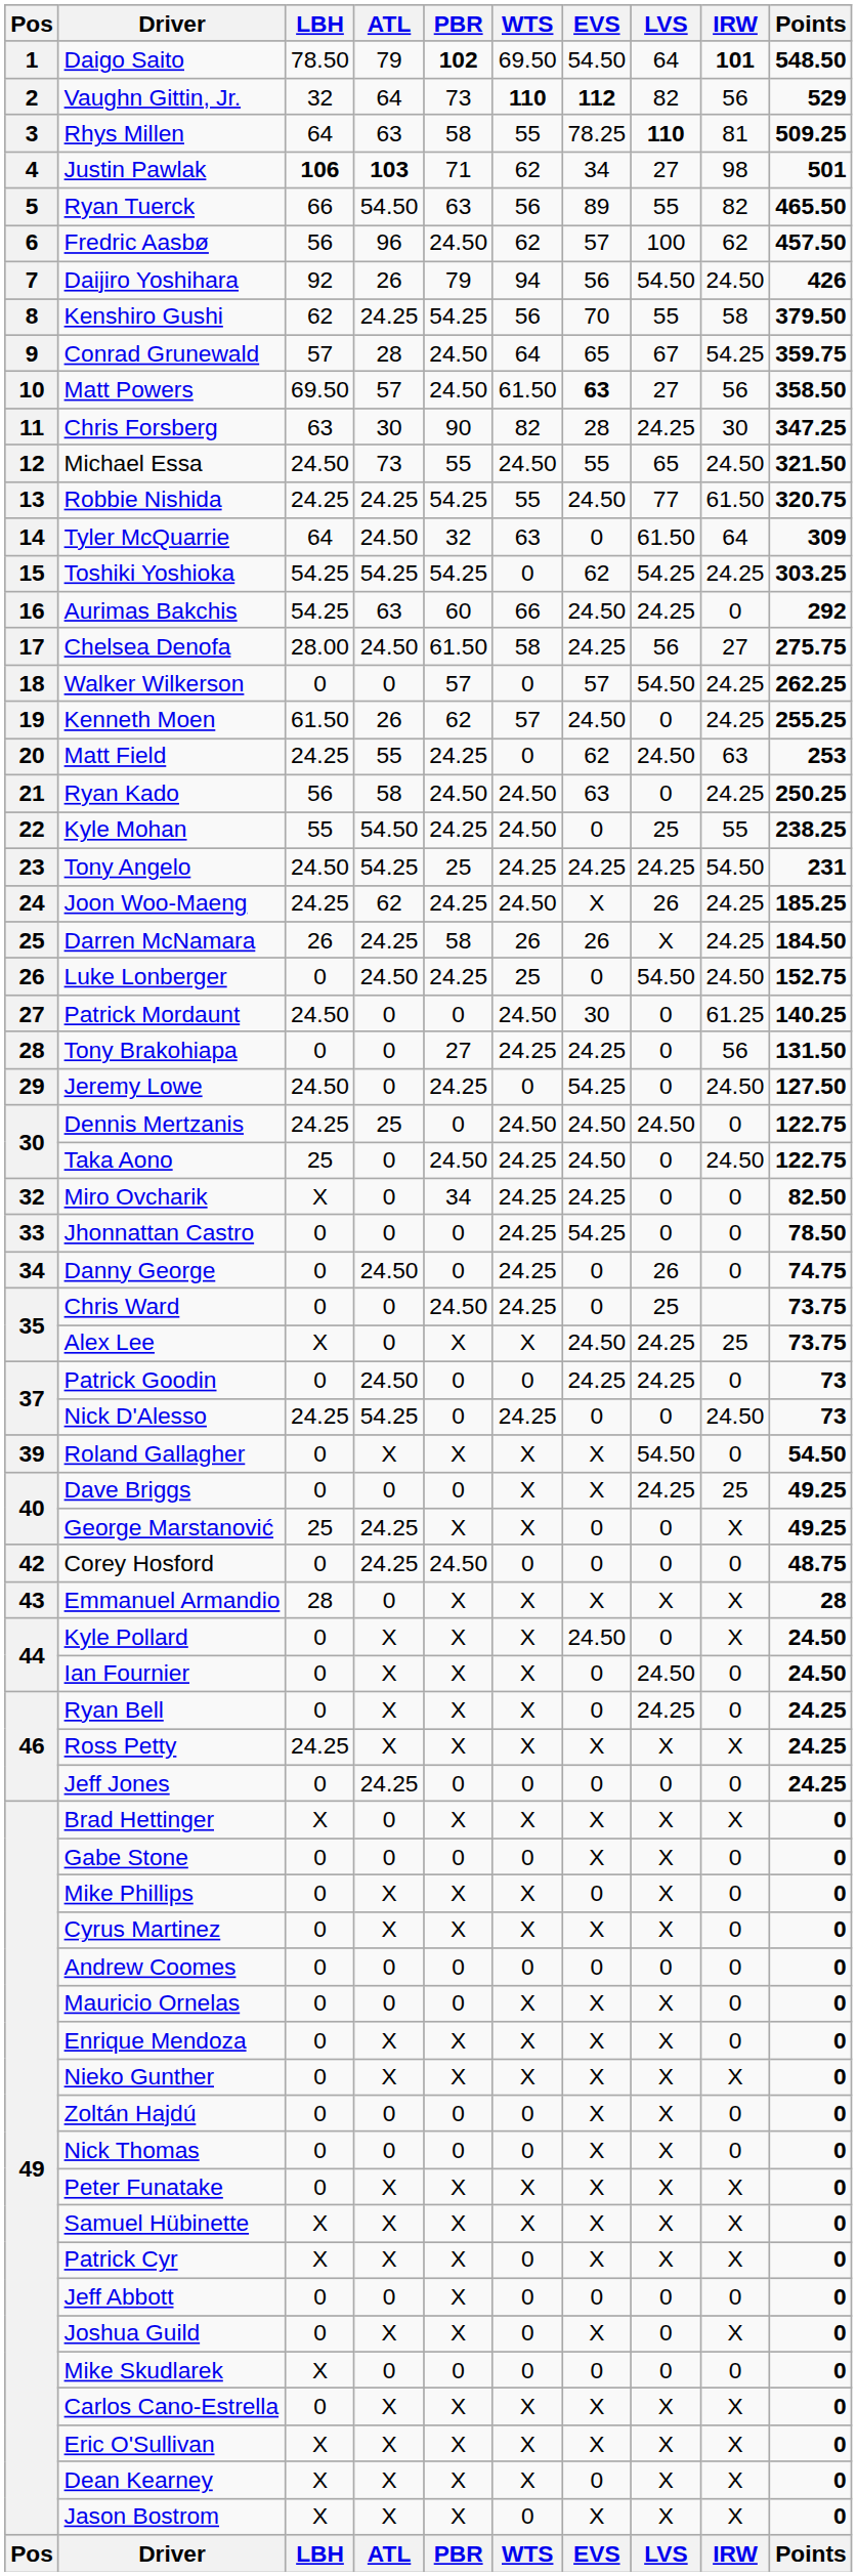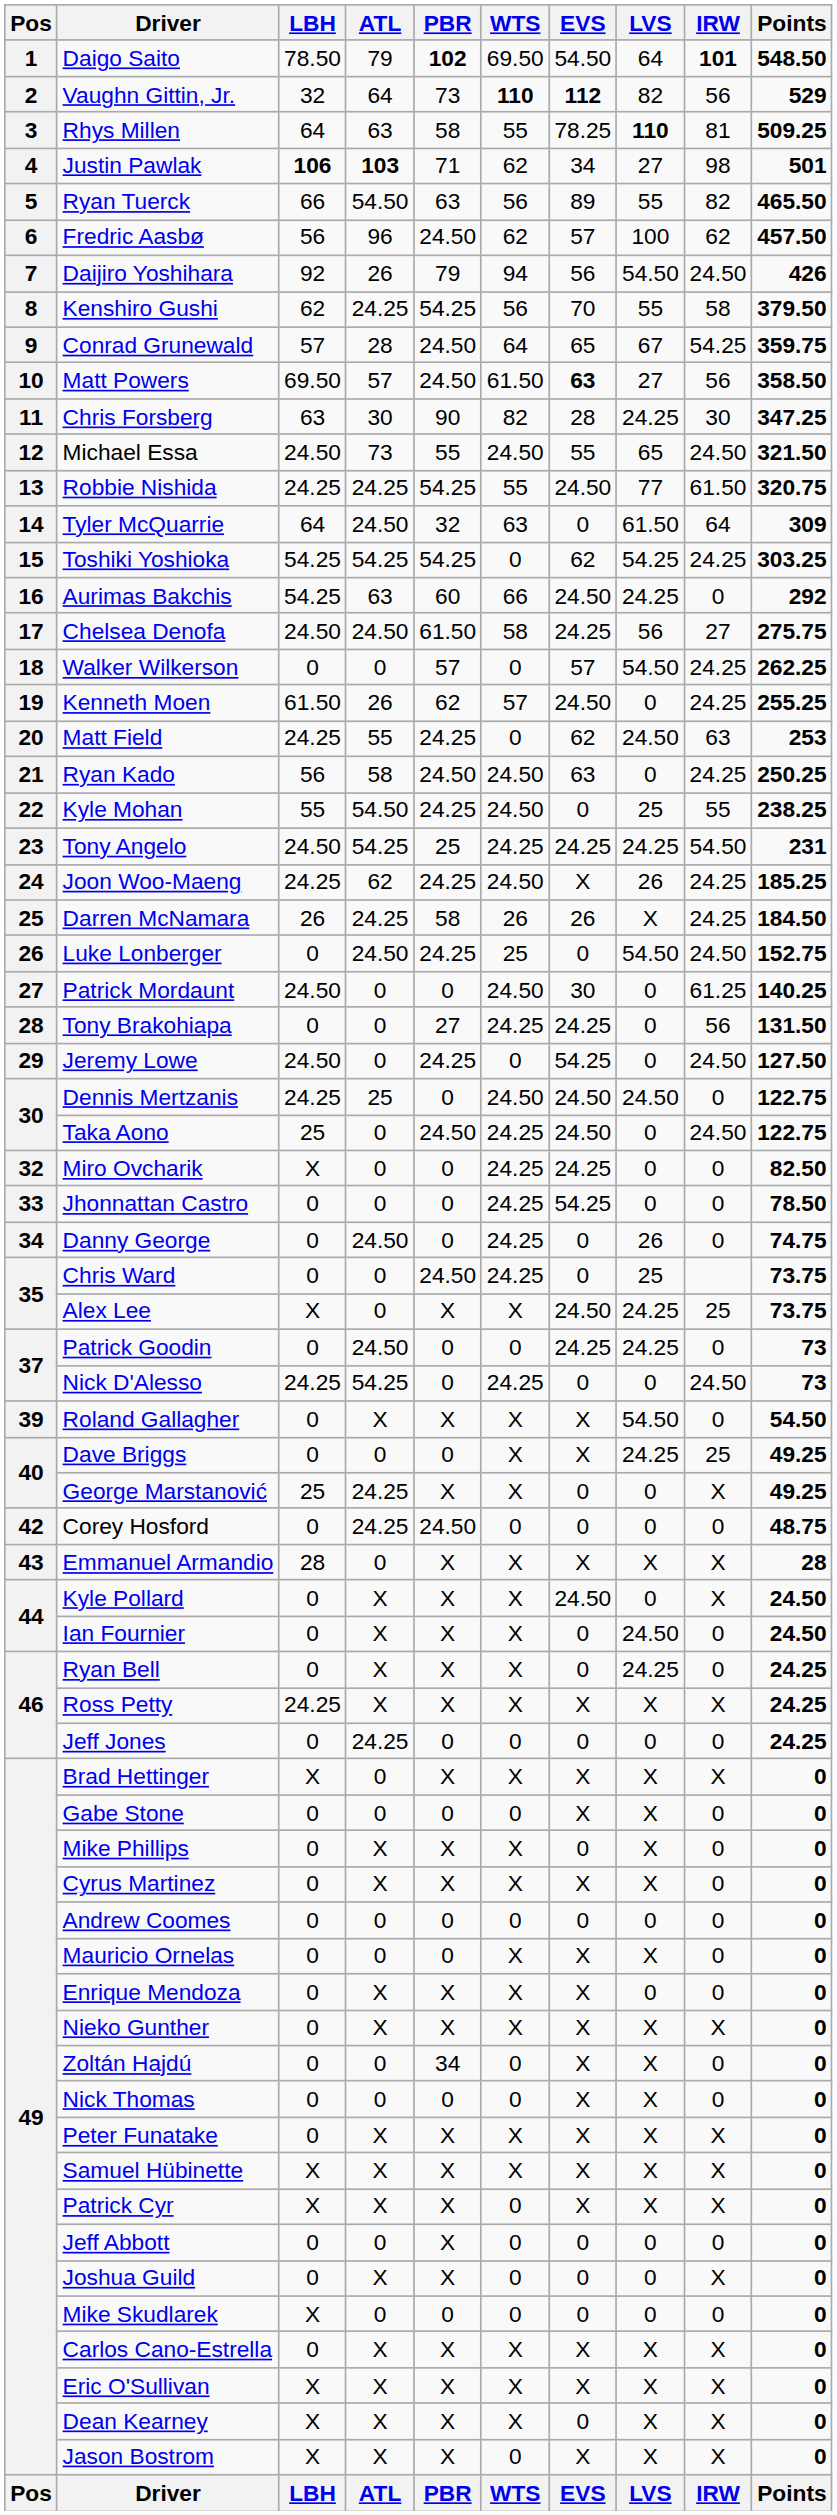Chelsea Denofa | LBH: 28.00 -> 24.50
Miro Ovcharik | PBR: 34 -> 0
Enrique Mendoza | LVS: X -> 0
Zoltán Hajdú | PBR: 0 -> 34
Joshua Guild | EVS: X -> 0
